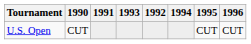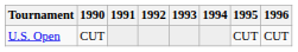columns swapped: 1992 <-> 1993
